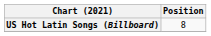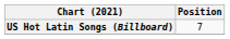US Hot Latin Songs (Billboard) | Position: 8 -> 7
